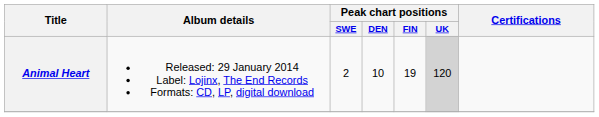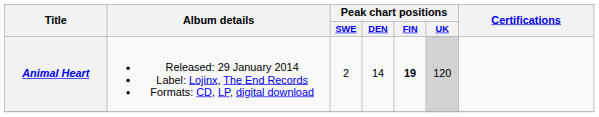Animal Heart | Peak chart positions / DEN: 10 -> 14
Animal Heart | Peak chart positions / FIN: normal -> bold
